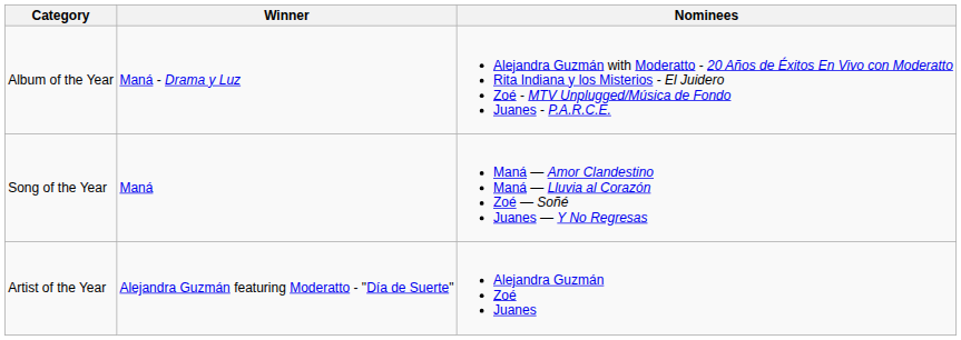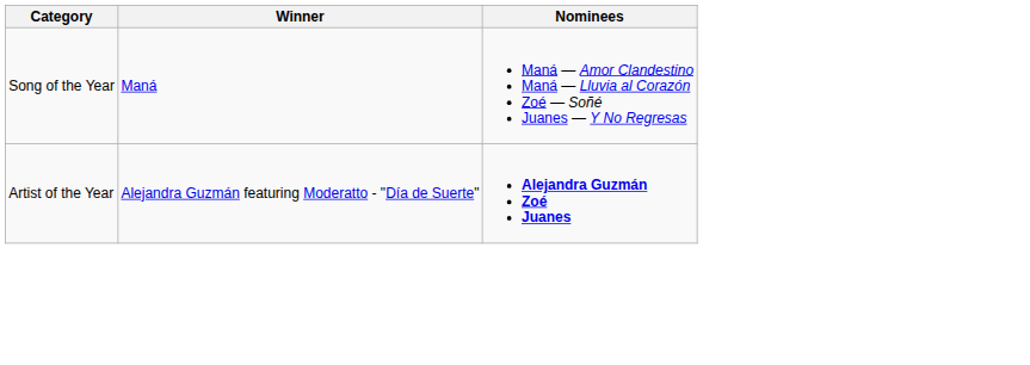- row: Album of the Year | Maná - Drama y Luz | Alejandra Guzmán with Moderatto - 20 Años de Éxitos En Vivo con Moderatto Rita Indiana y los Misterios - El Juidero Zoé - MTV Unplugged/Música de Fondo Juanes - P.A.R.C.E.
Artist of the Year | Nominees: normal -> bold
